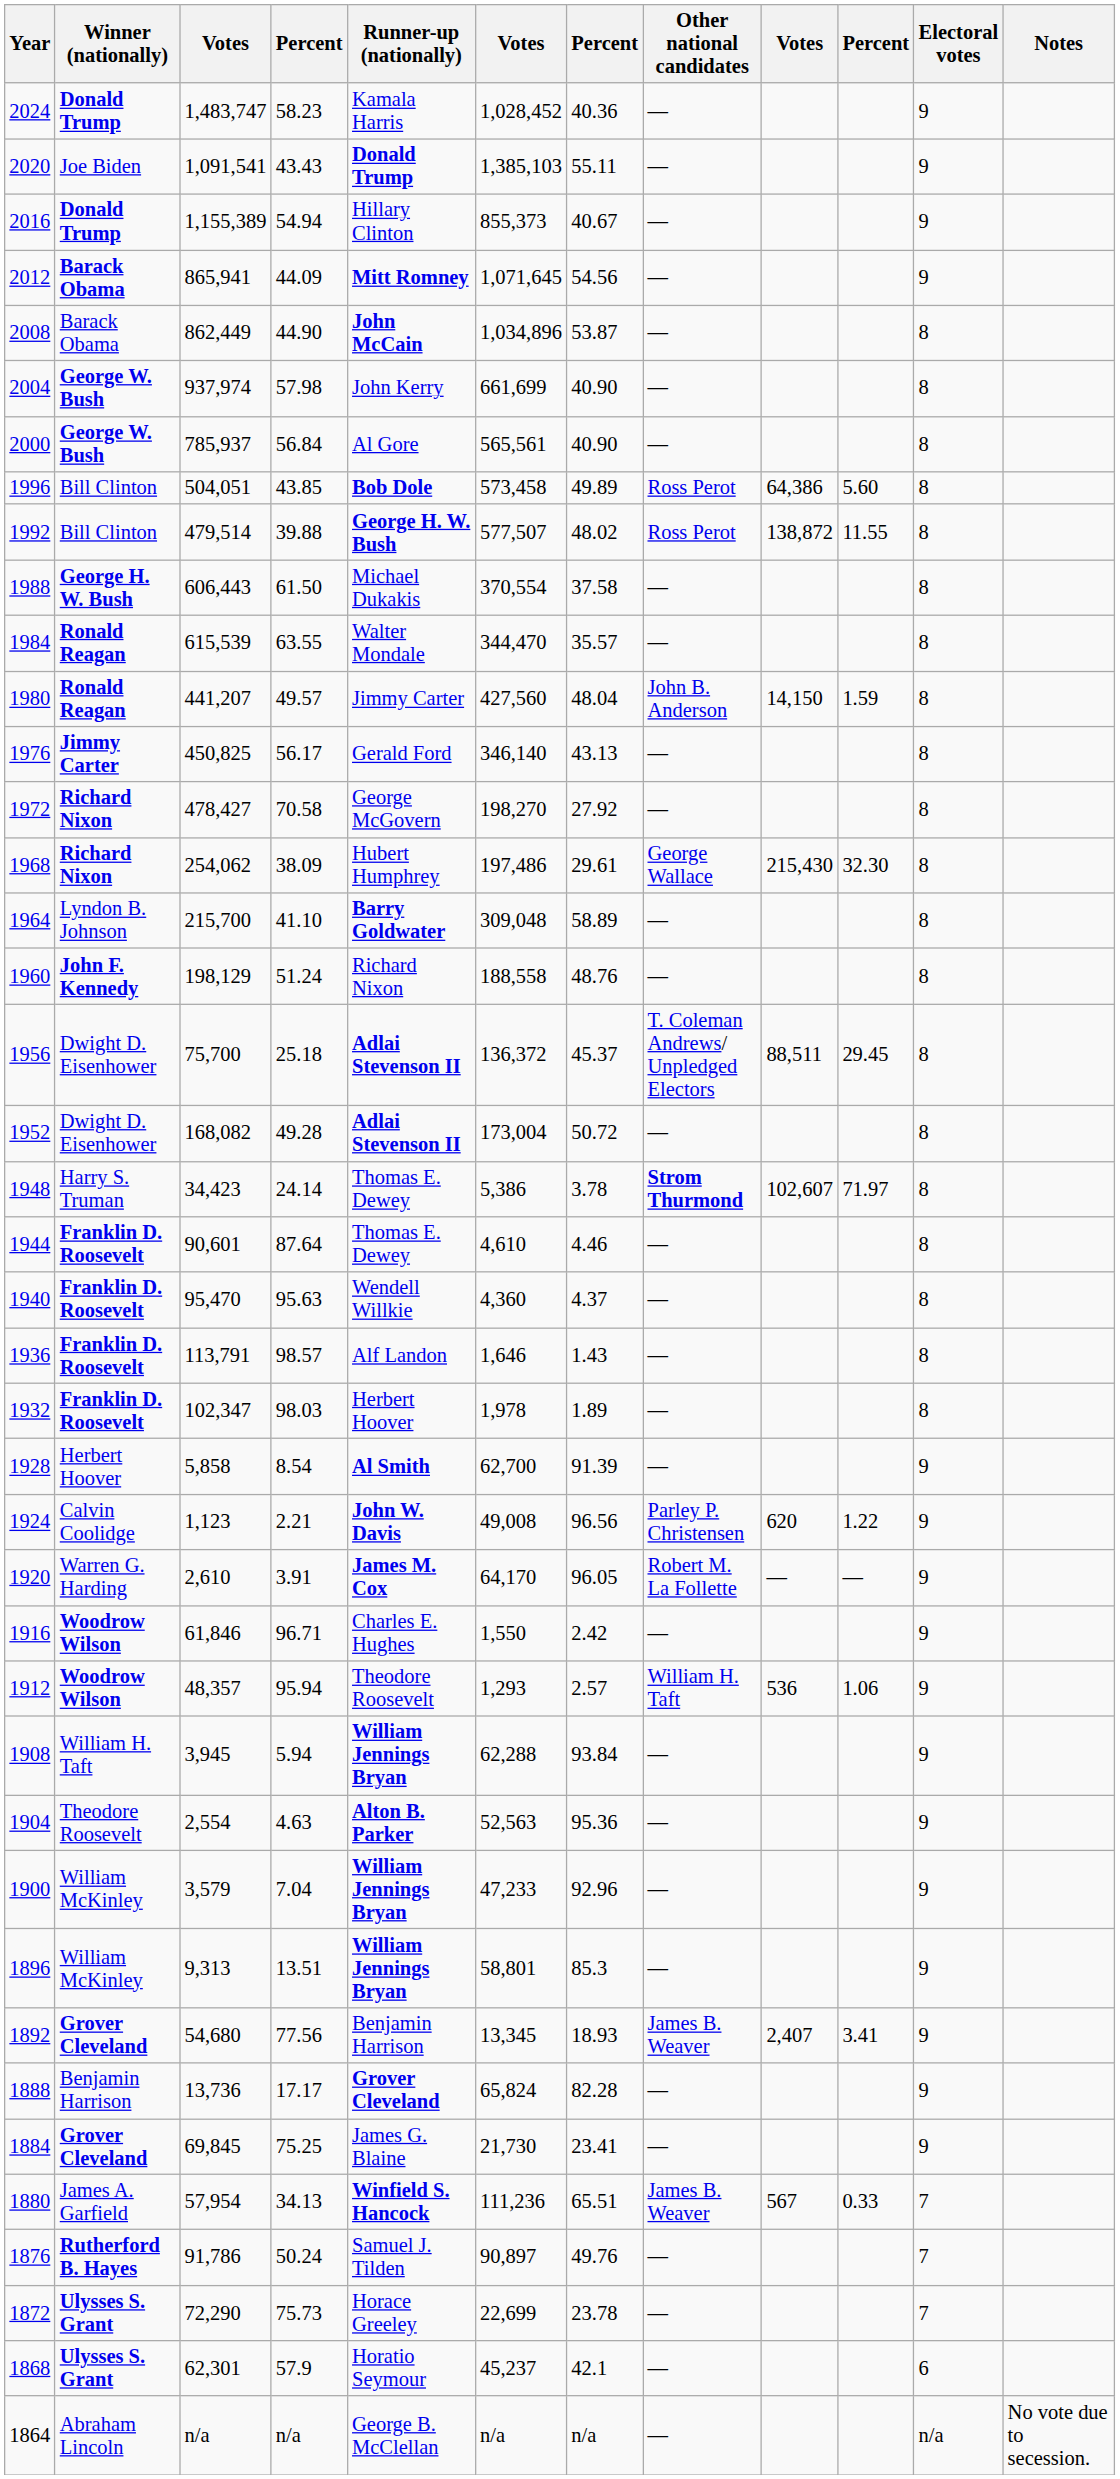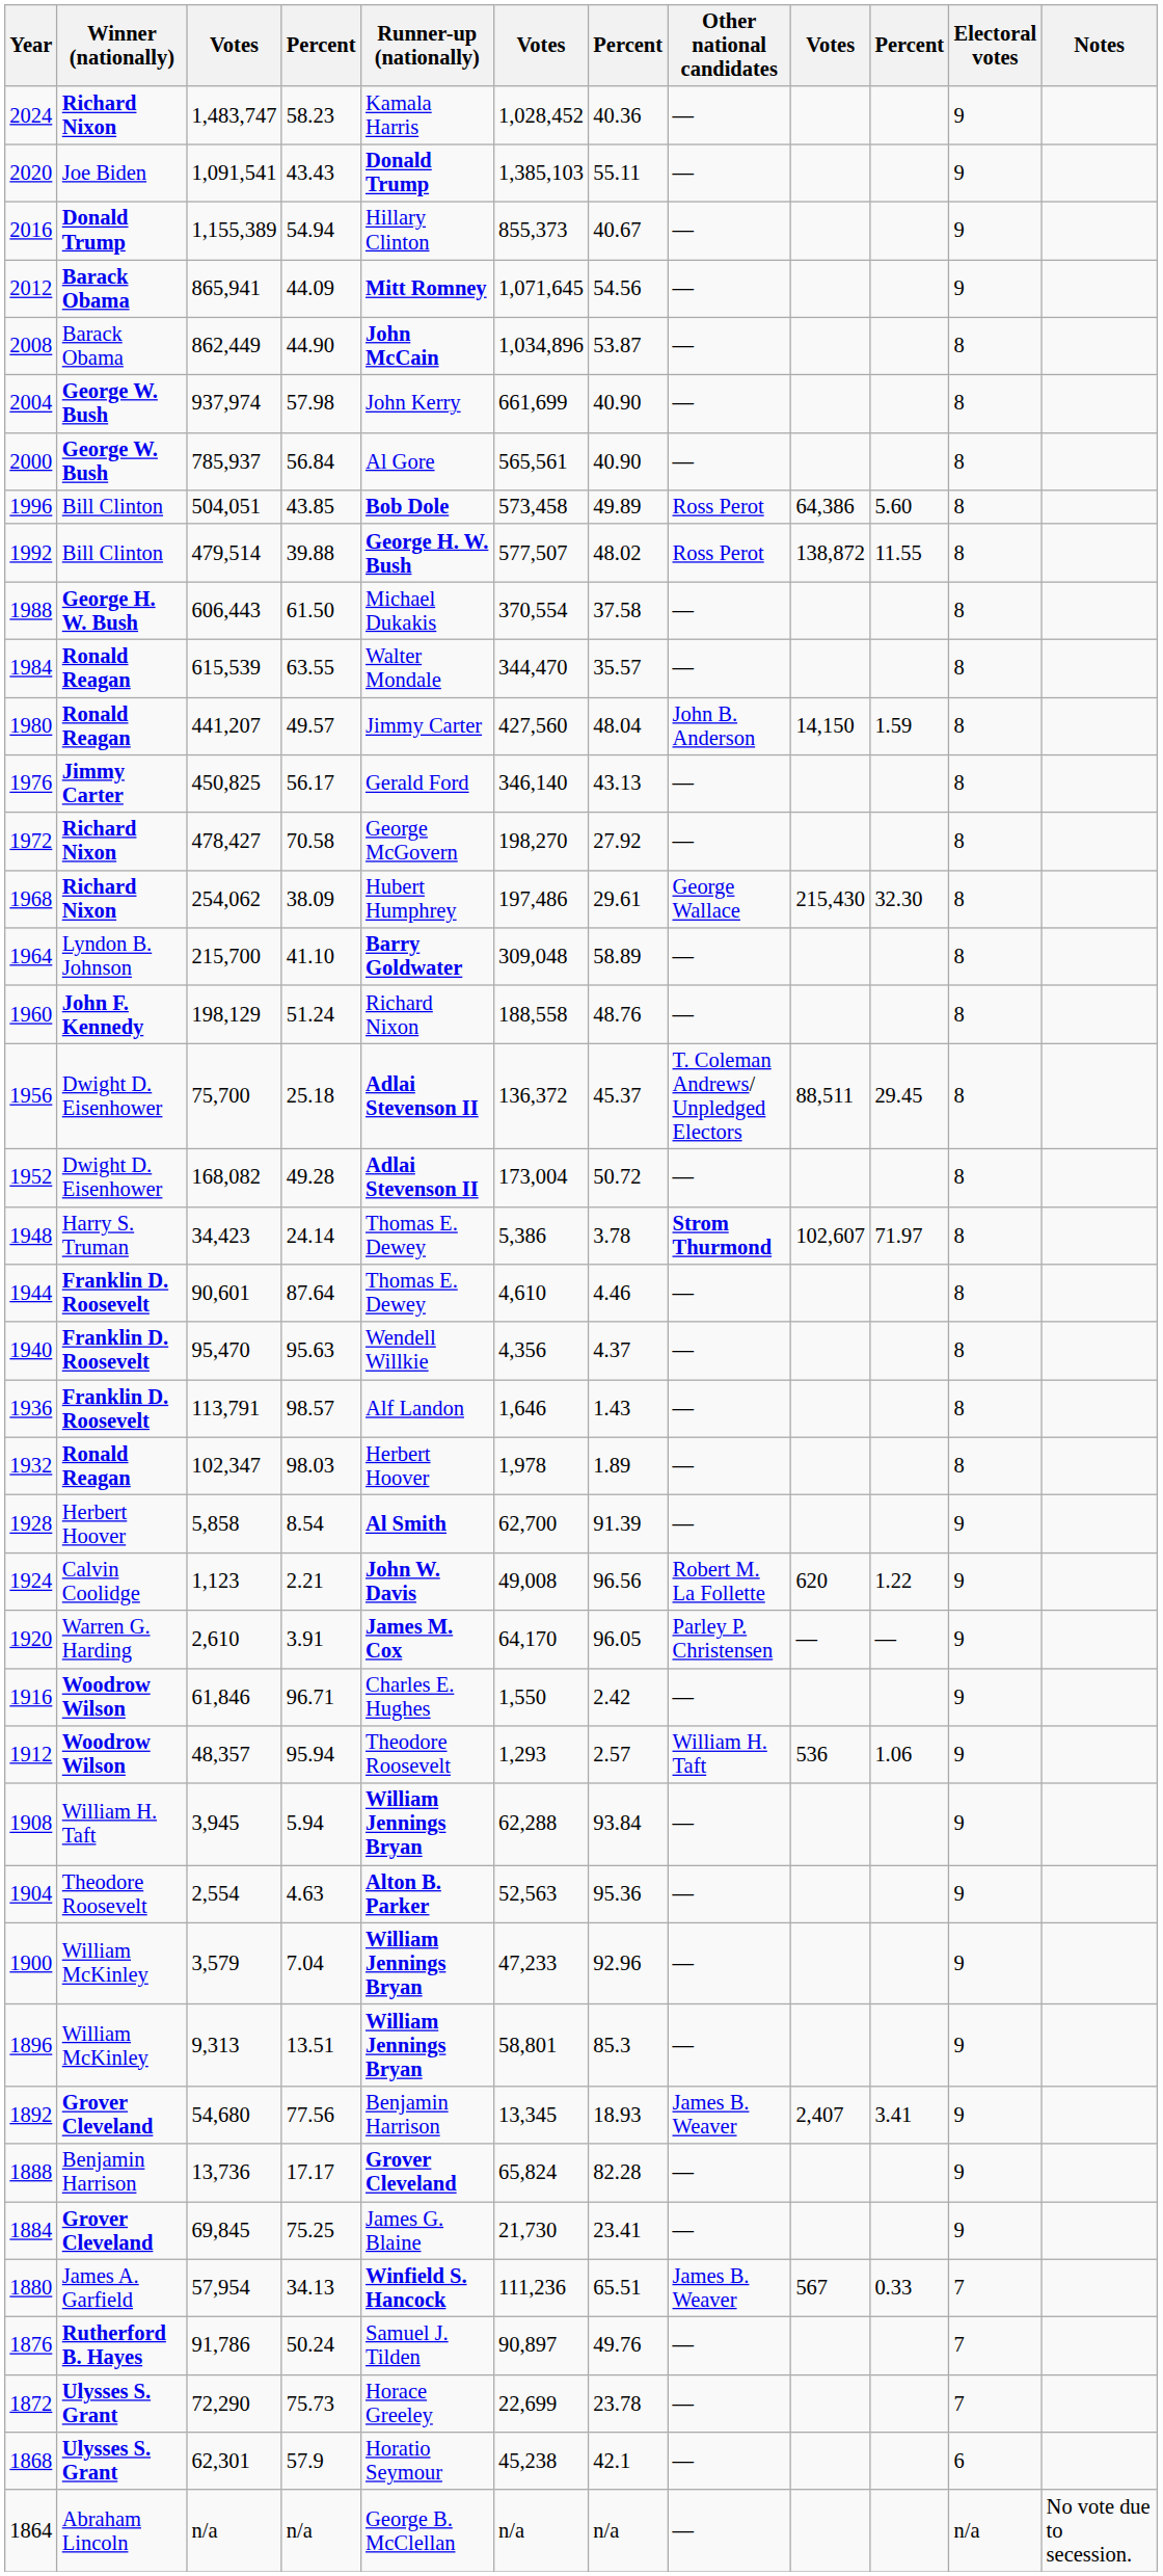2024 | Winner (nationally): Donald Trump -> Richard Nixon
1940 | column 6: 4,360 -> 4,356
1932 | Winner (nationally): Franklin D. Roosevelt -> Ronald Reagan
1924 | Other national candidates: Parley P. Christensen -> Robert M. La Follette
1920 | Other national candidates: Robert M. La Follette -> Parley P. Christensen
1868 | column 6: 45,237 -> 45,238
